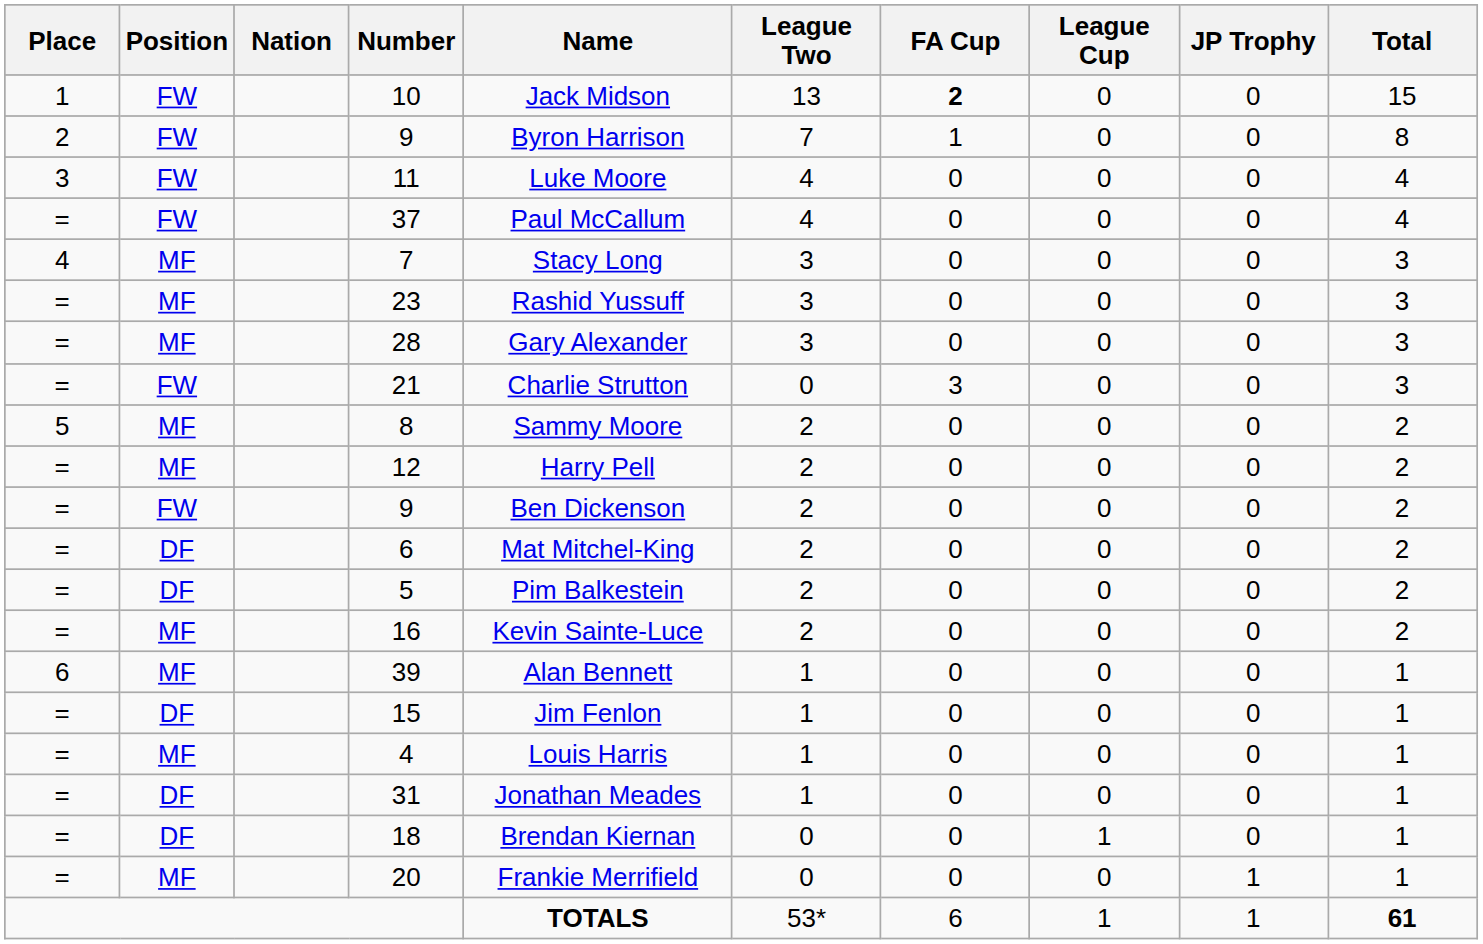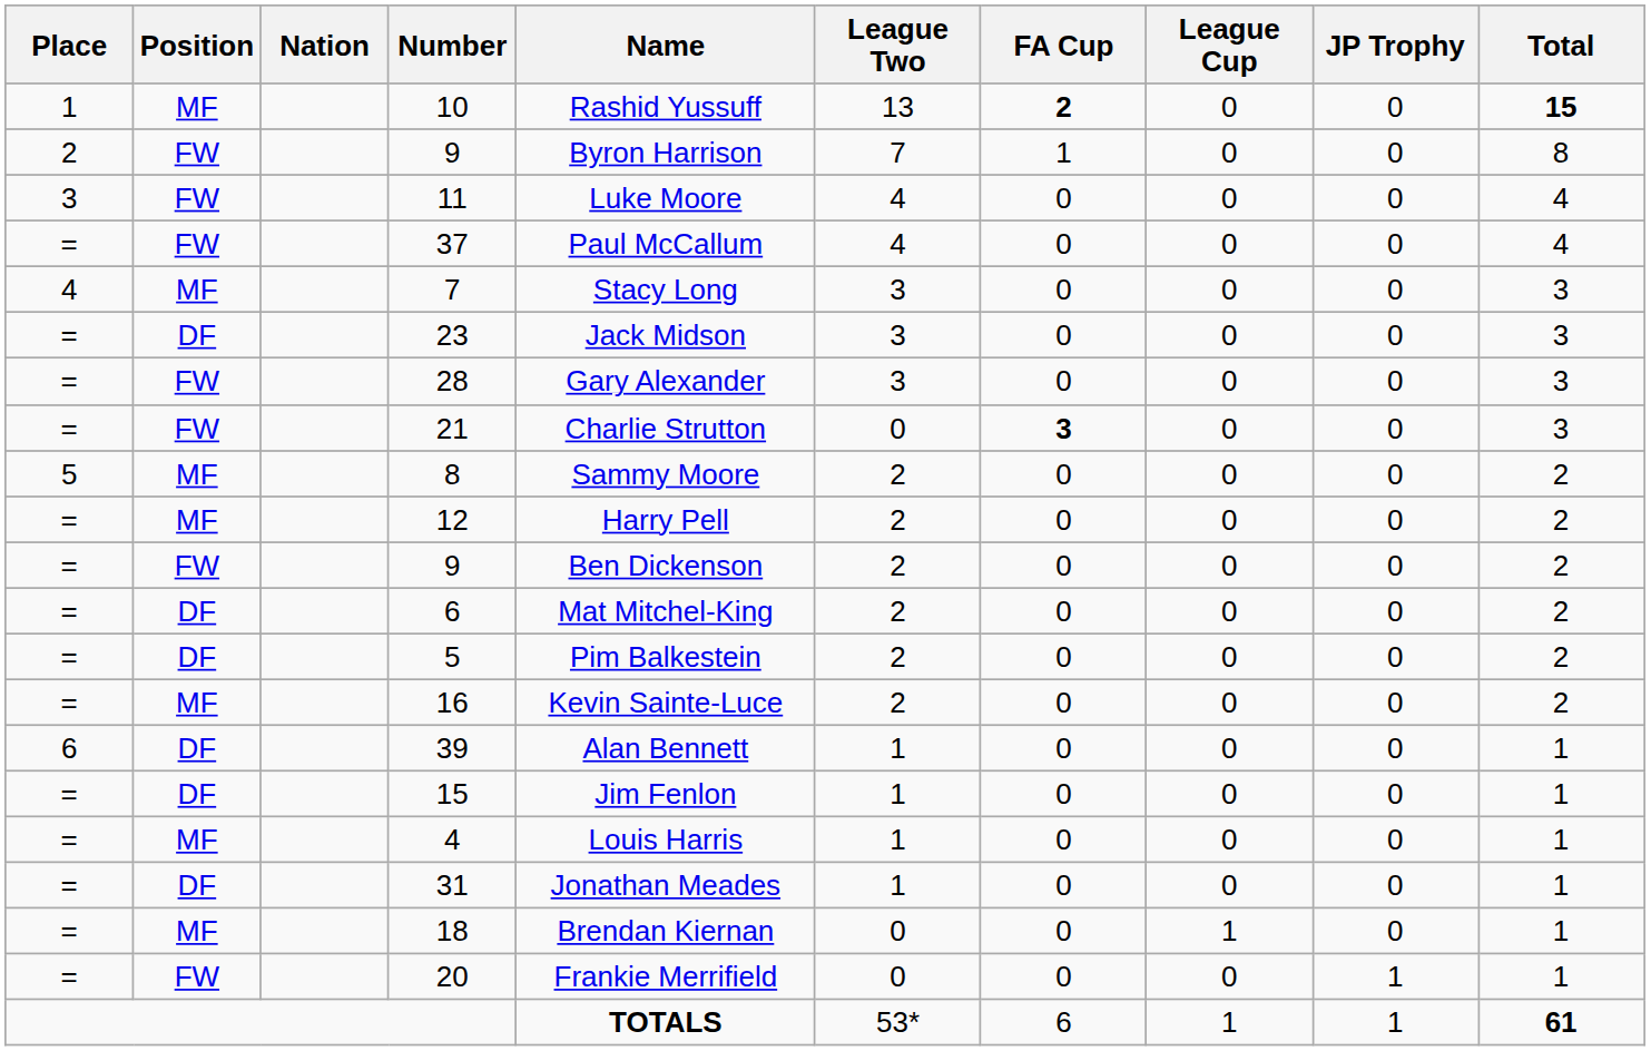10 | Position: FW -> MF
10 | Name: Jack Midson -> Rashid Yussuff
10 | Total: normal -> bold
23 | Position: MF -> DF
23 | Name: Rashid Yussuff -> Jack Midson
28 | Position: MF -> FW
21 | FA Cup: normal -> bold
39 | Position: MF -> DF
18 | Position: DF -> MF
20 | Position: MF -> FW
